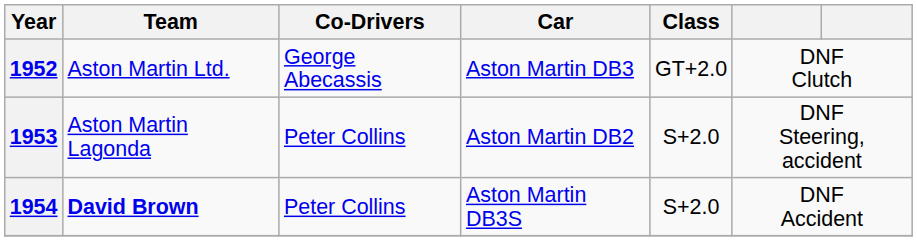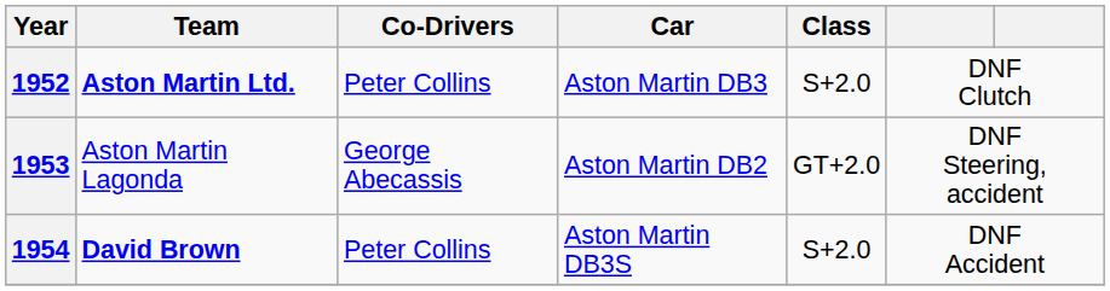1952 | Team: normal -> bold
1952 | Co-Drivers: George Abecassis -> Peter Collins
1952 | Class: GT+2.0 -> S+2.0
1953 | Co-Drivers: Peter Collins -> George Abecassis
1953 | Class: S+2.0 -> GT+2.0
